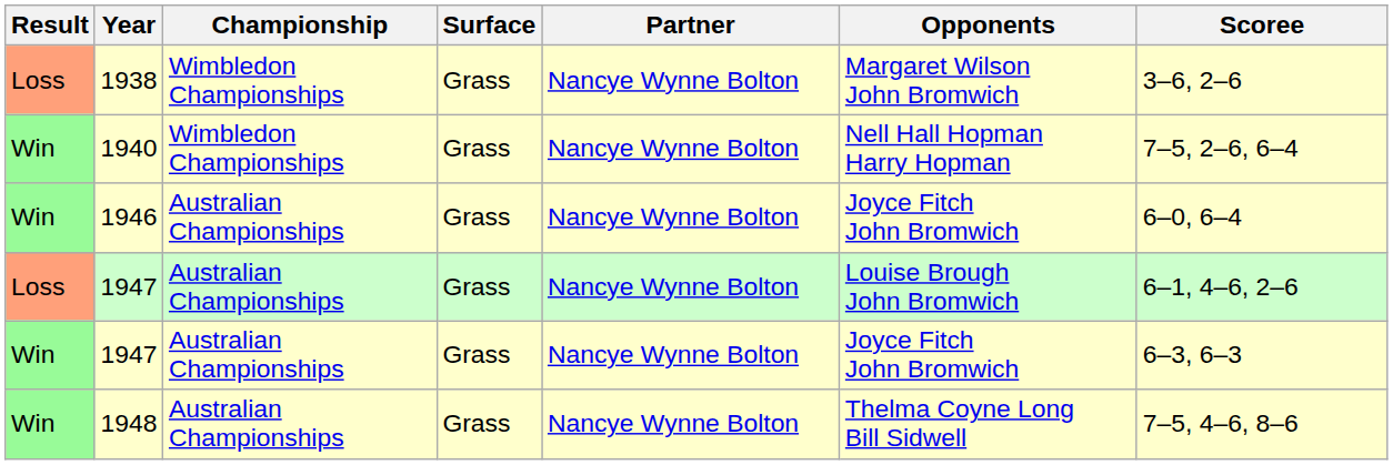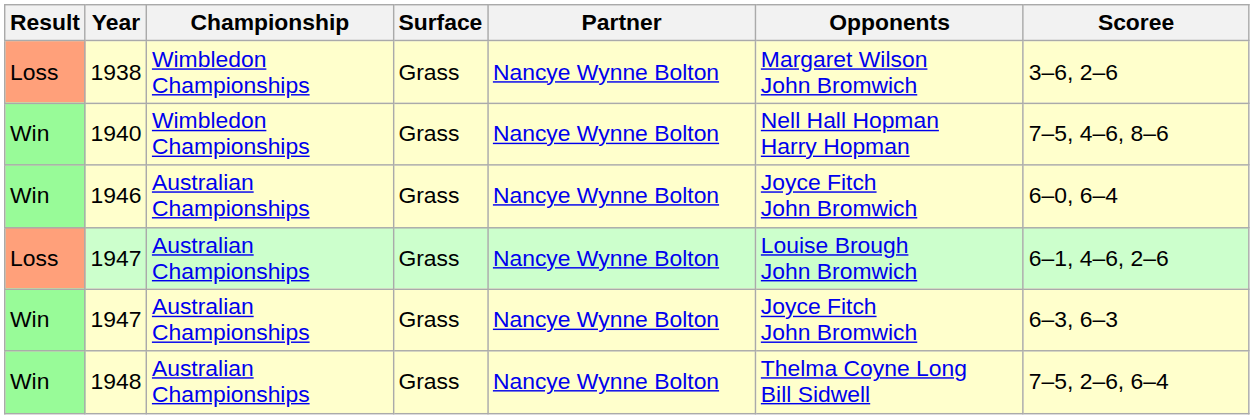1940 | Scoree: 7–5, 2–6, 6–4 -> 7–5, 4–6, 8–6
1948 | Scoree: 7–5, 4–6, 8–6 -> 7–5, 2–6, 6–4
